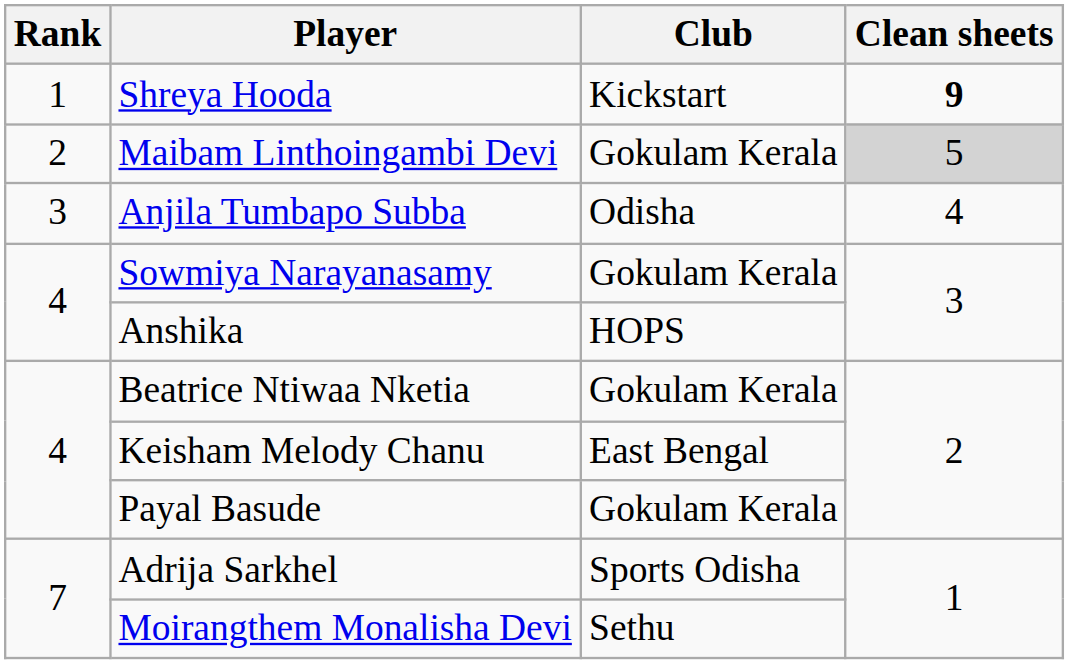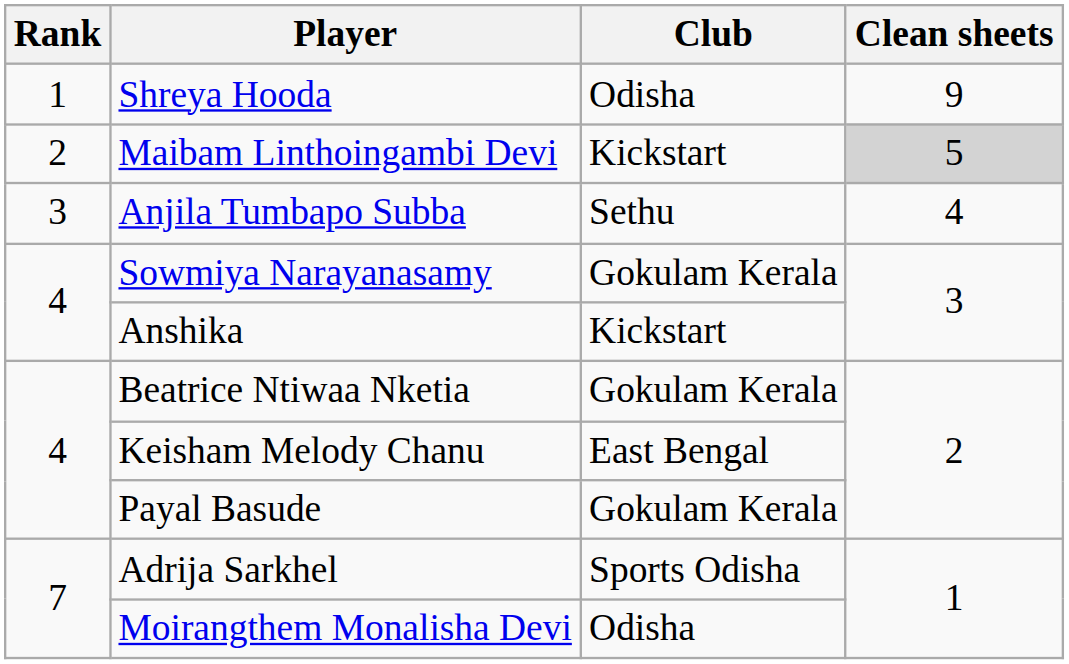Shreya Hooda | Club: Kickstart -> Odisha
Shreya Hooda | Clean sheets: bold -> normal
Maibam Linthoingambi Devi | Club: Gokulam Kerala -> Kickstart
Anjila Tumbapo Subba | Club: Odisha -> Sethu
Anshika | Club: HOPS -> Kickstart
Moirangthem Monalisha Devi | Club: Sethu -> Odisha
